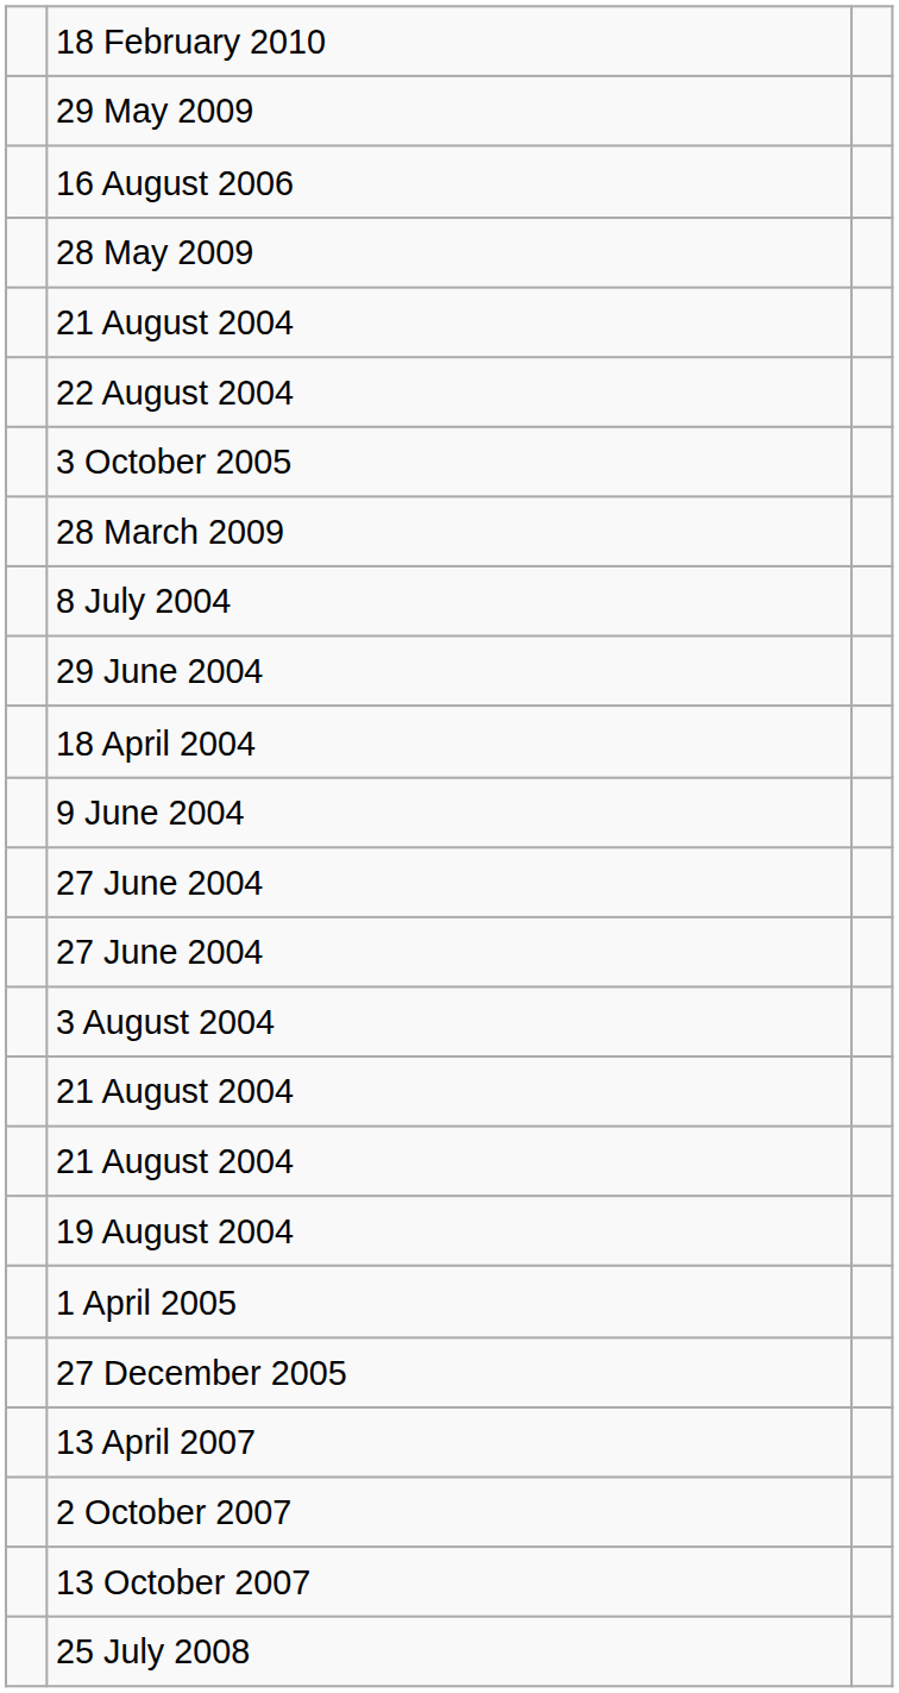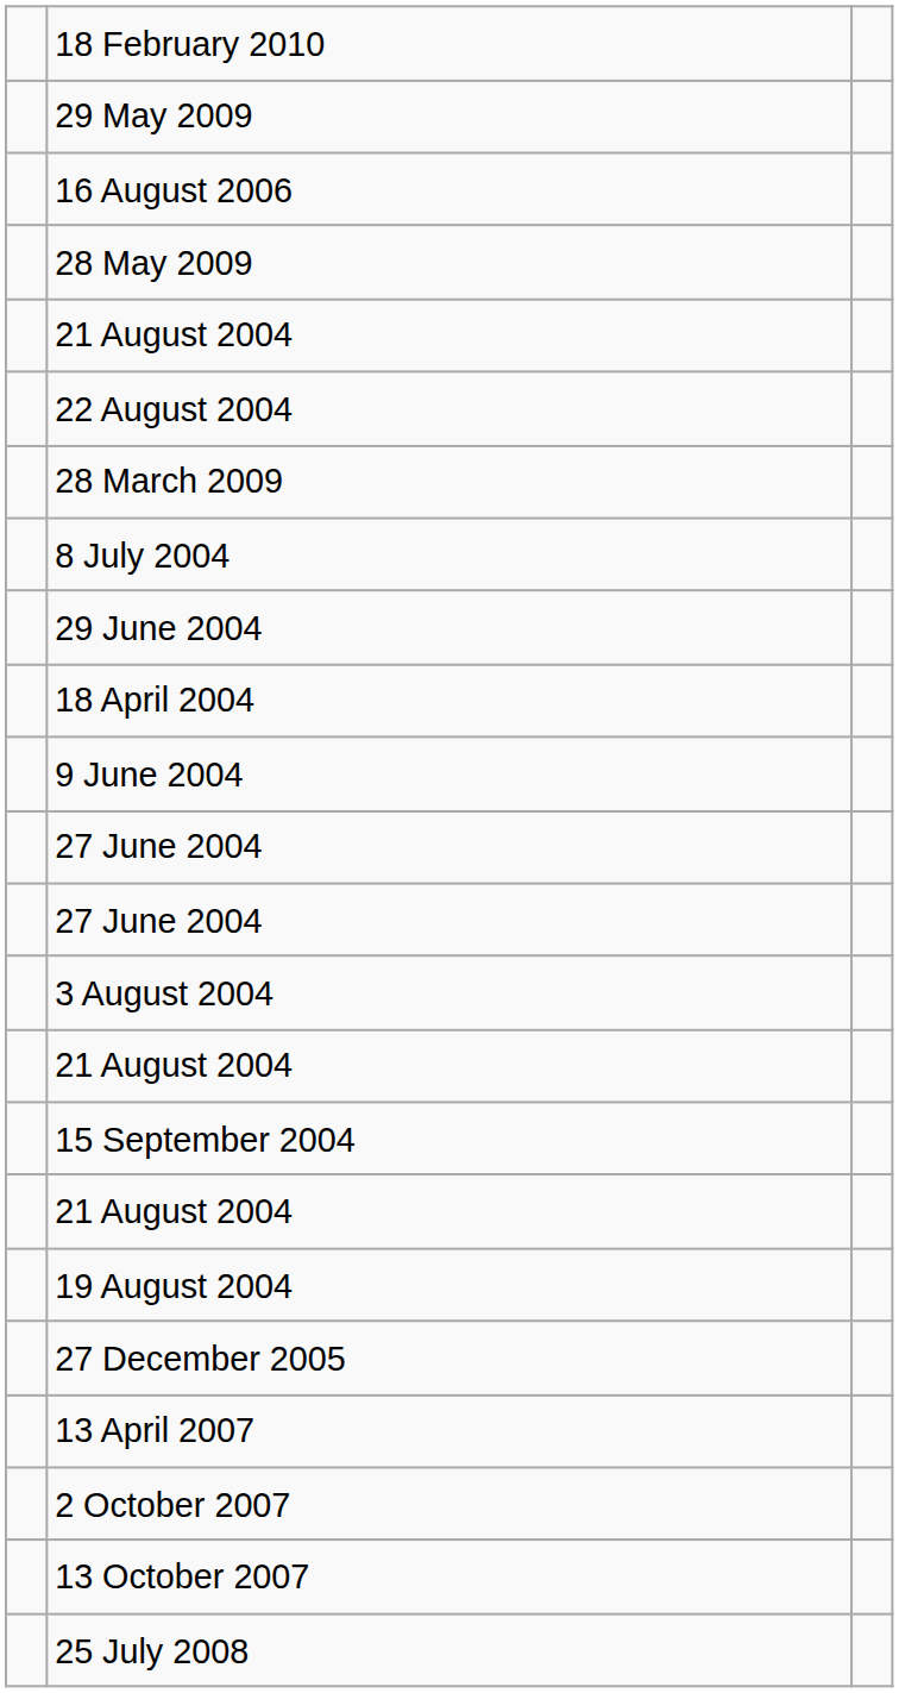- row: 3 October 2005
+ row: 15 September 2004
- row: 1 April 2005
